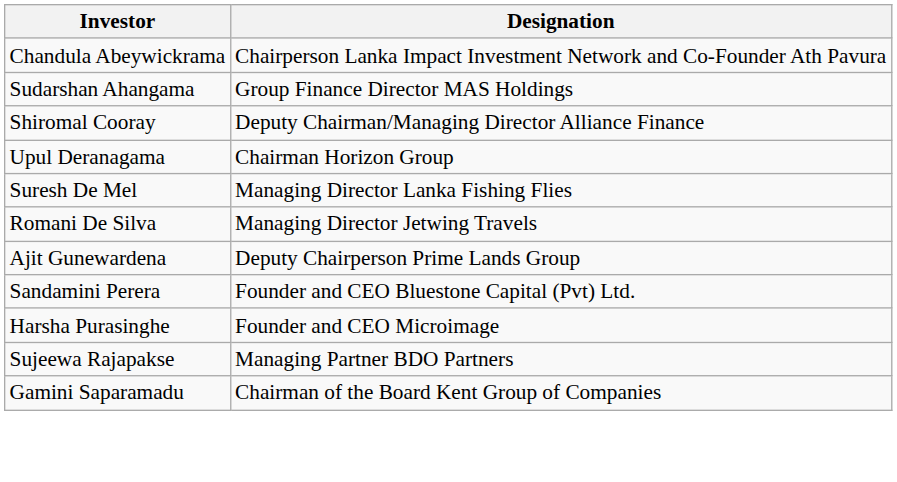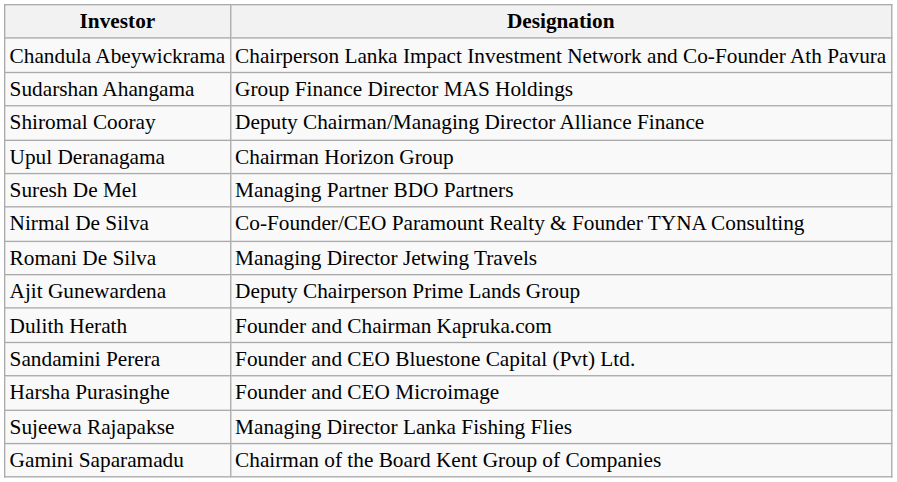Suresh De Mel | Designation: Managing Director Lanka Fishing Flies -> Managing Partner BDO Partners
+ row: Nirmal De Silva | Co-Founder/CEO Paramount Realty & Founder TYNA Consulting
+ row: Dulith Herath | Founder and Chairman Kapruka.com
Sujeewa Rajapakse | Designation: Managing Partner BDO Partners -> Managing Director Lanka Fishing Flies
